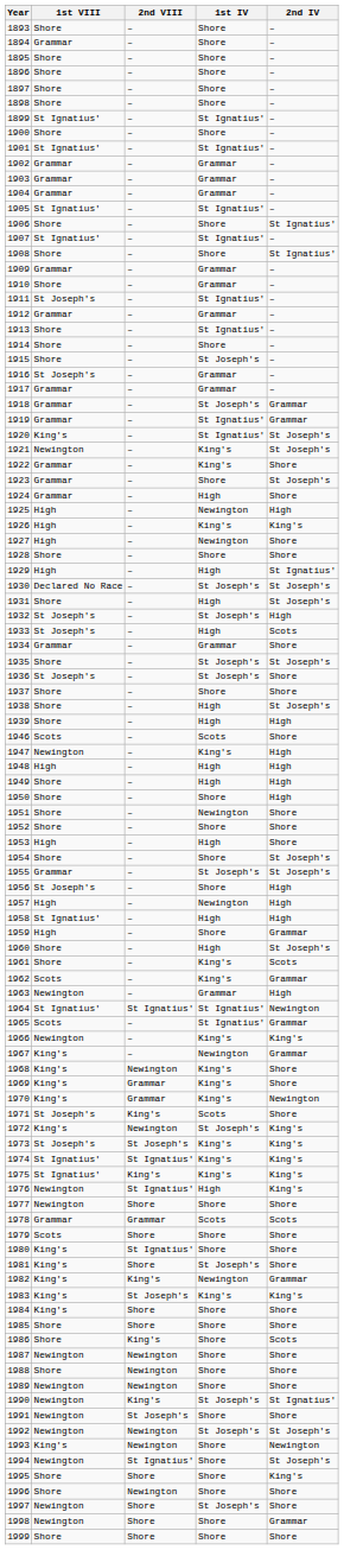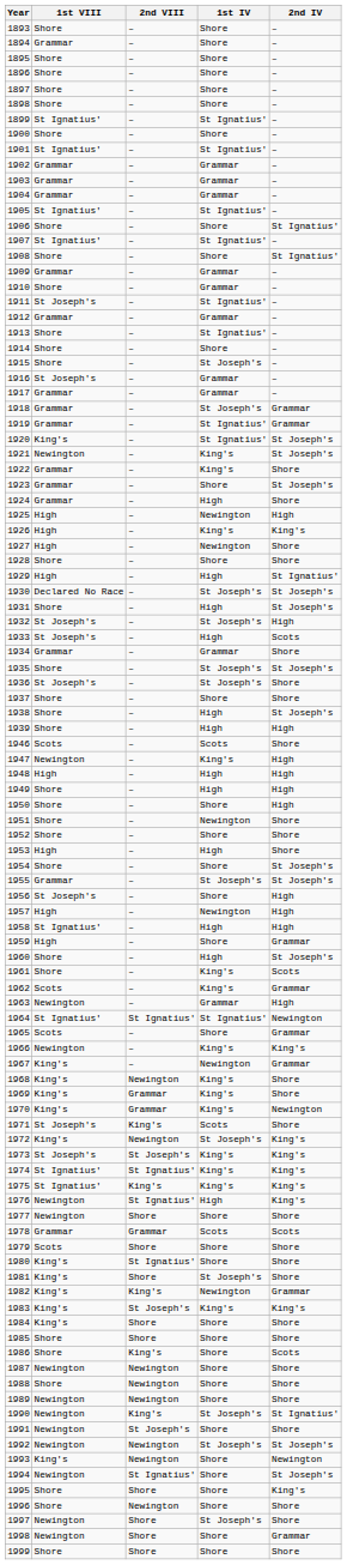1965 | 1st IV: St Ignatius' -> Shore
